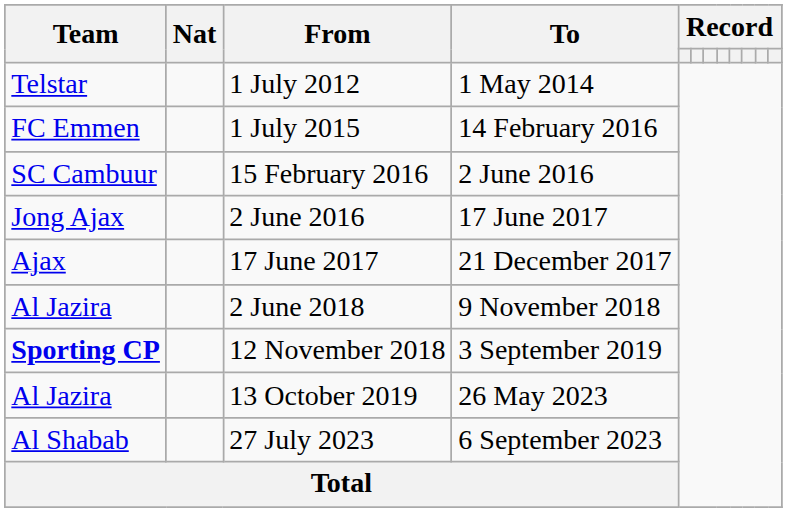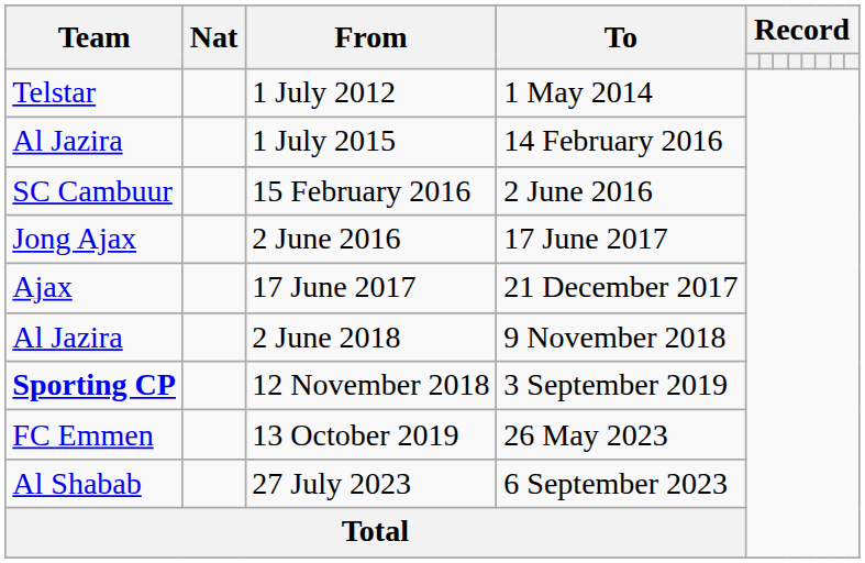1 July 2015 | Team: FC Emmen -> Al Jazira
13 October 2019 | Team: Al Jazira -> FC Emmen
